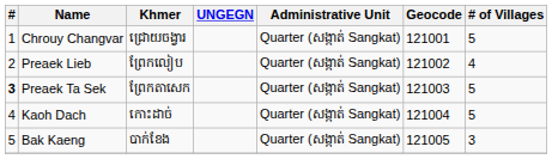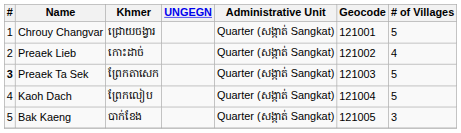Preaek Lieb | Khmer: ព្រែកលៀប -> កោះដាច់
Kaoh Dach | Khmer: កោះដាច់ -> ព្រែកលៀប
